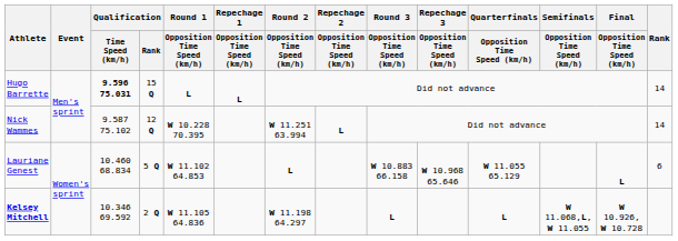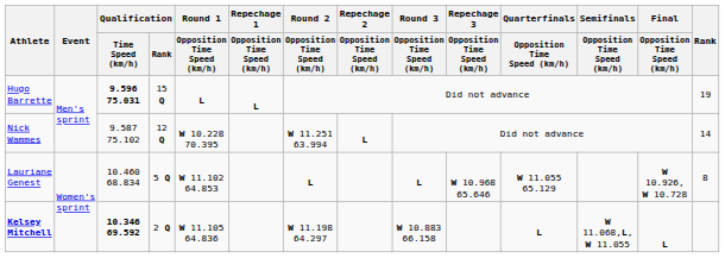Hugo Barrette | Rank: 14 -> 19
Lauriane Genest | Round 3 / Opposition Time Speed (km/h): W 10.883 66.158 -> L
Lauriane Genest | Final / Opposition Time Speed (km/h): L -> W 10.926, W 10.728
Lauriane Genest | Rank: 6 -> 8
Kelsey Mitchell | Qualification / Time Speed (km/h): normal -> bold
Kelsey Mitchell | Round 3 / Opposition Time Speed (km/h): L -> W 10.883 66.158
Kelsey Mitchell | Final / Opposition Time Speed (km/h): W 10.926, W 10.728 -> L
